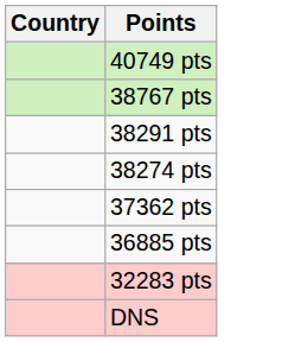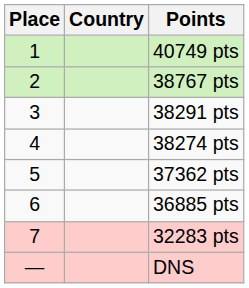+ column: Place | 1 | 2 | 3 | 4 | 5 | 6 | 7 | —
